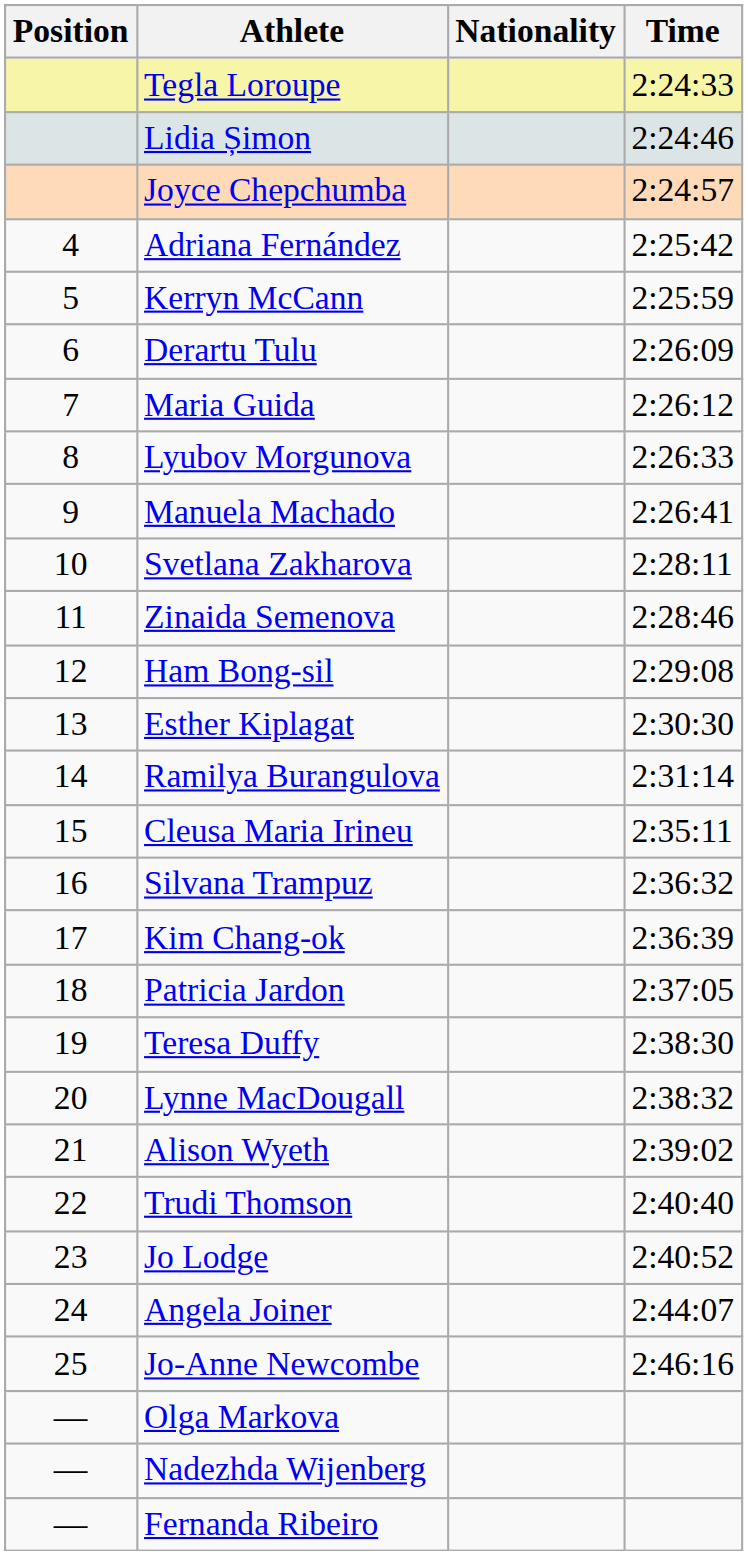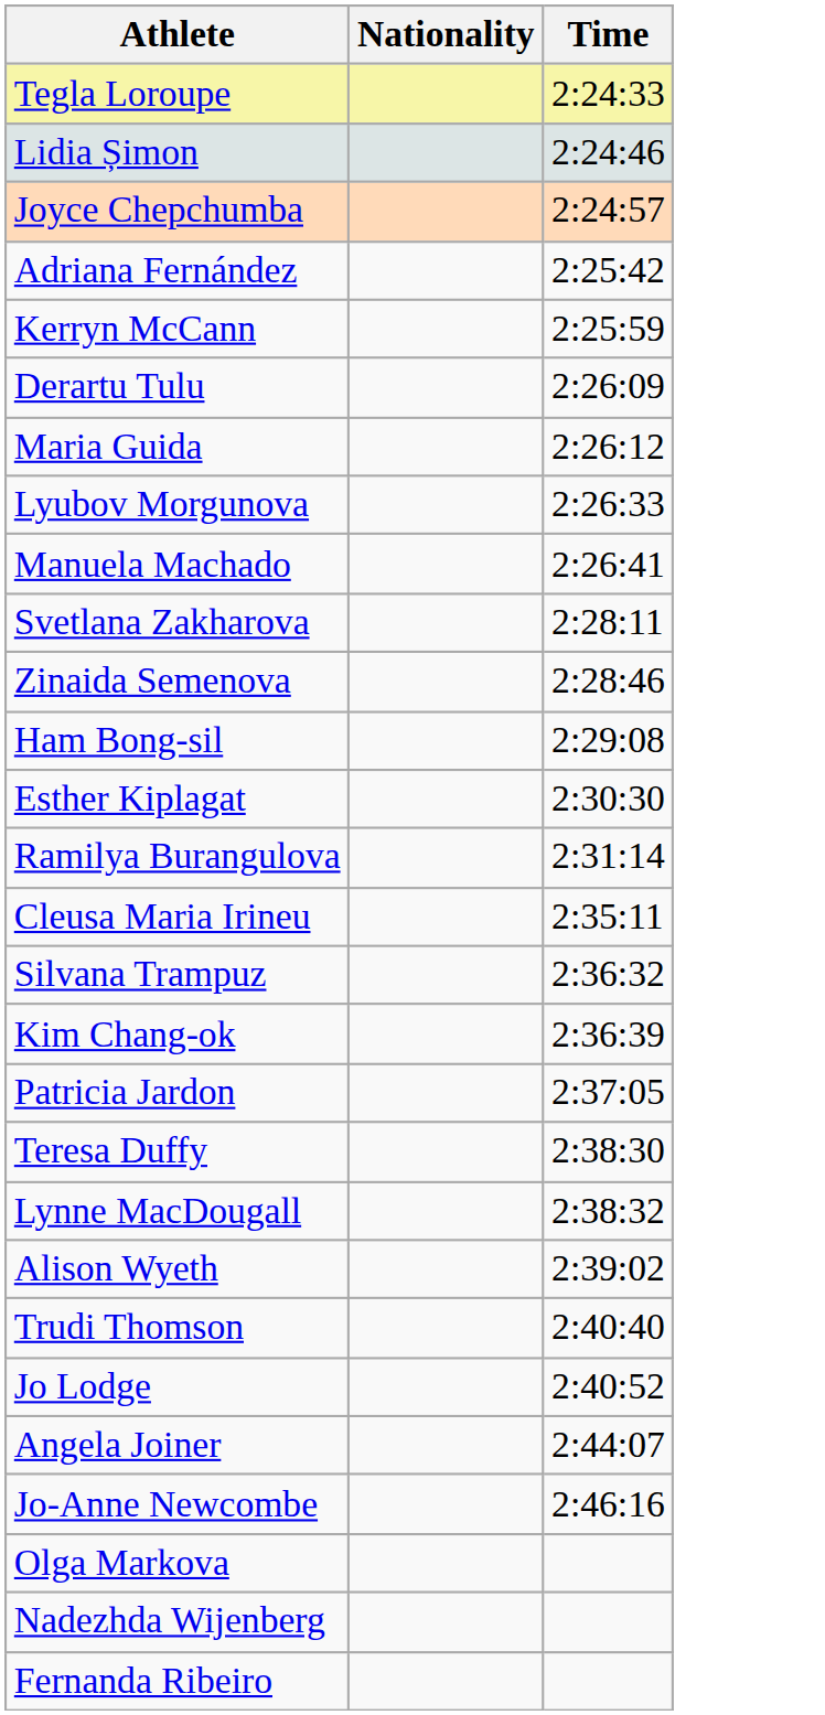- column: Position | 4 | 5 | 6 | 7 | 8 | 9 | 10 | 11 | 12 | 13 | 14 | 15 | 16 | 17 | 18 | 19 | 20 | 21 | 22 | 23 | 24 | 25 | — | — | —
